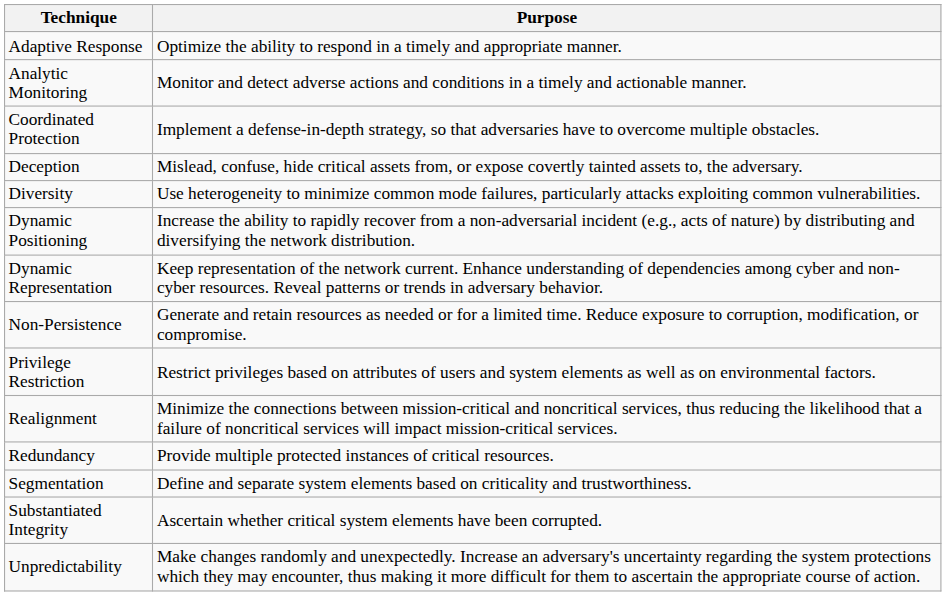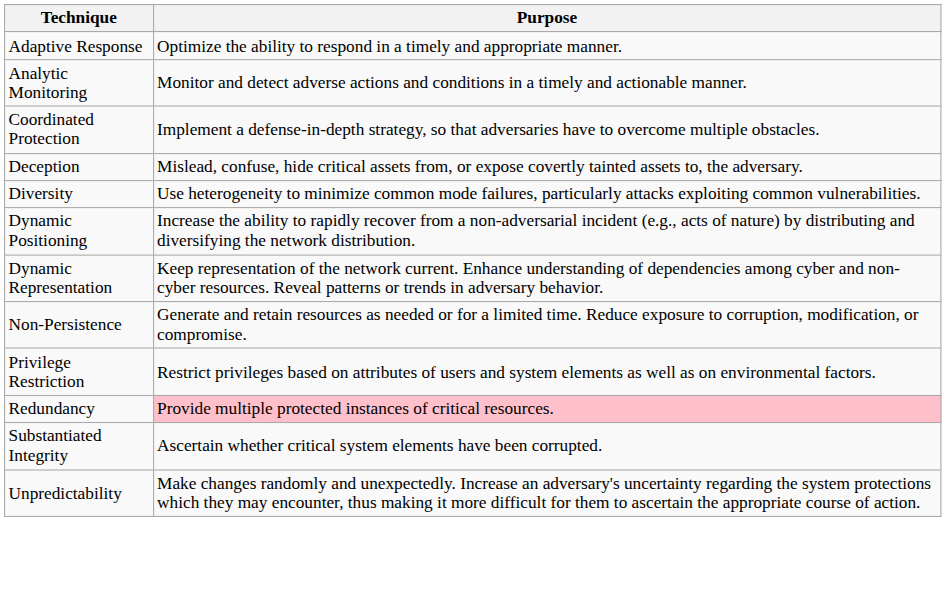- row: Realignment | Minimize the connections between mission-critical and noncritical services, thus reducing the likelihood that a failure of noncritical services will impact mission-critical services.
Redundancy | Purpose: no background -> pink background
- row: Segmentation | Define and separate system elements based on criticality and trustworthiness.
